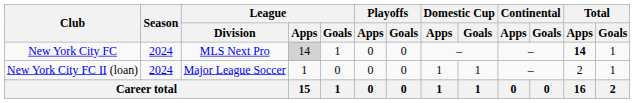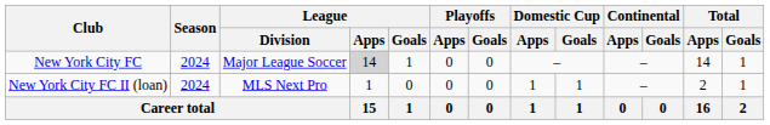New York City FC | League / Division: MLS Next Pro -> Major League Soccer
New York City FC | Total / Apps: bold -> normal
New York City FC II (loan) | League / Division: Major League Soccer -> MLS Next Pro
